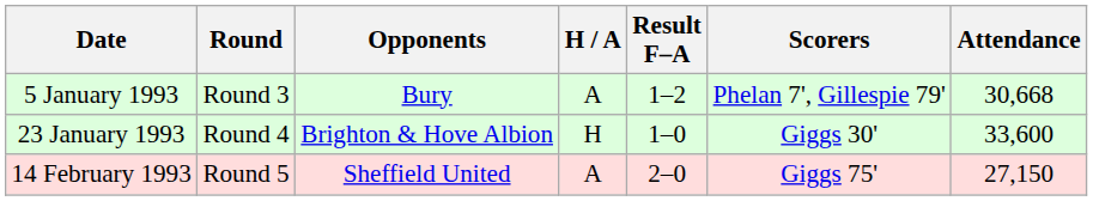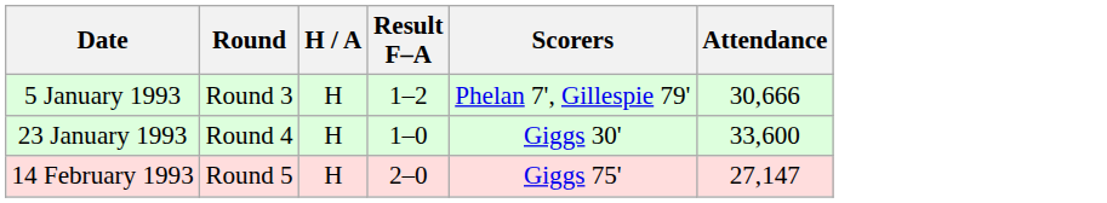- column: Opponents | Bury | Brighton & Hove Albion | Sheffield United
5 January 1993 | H / A: A -> H
5 January 1993 | Attendance: 30,668 -> 30,666
14 February 1993 | H / A: A -> H
14 February 1993 | Attendance: 27,150 -> 27,147
